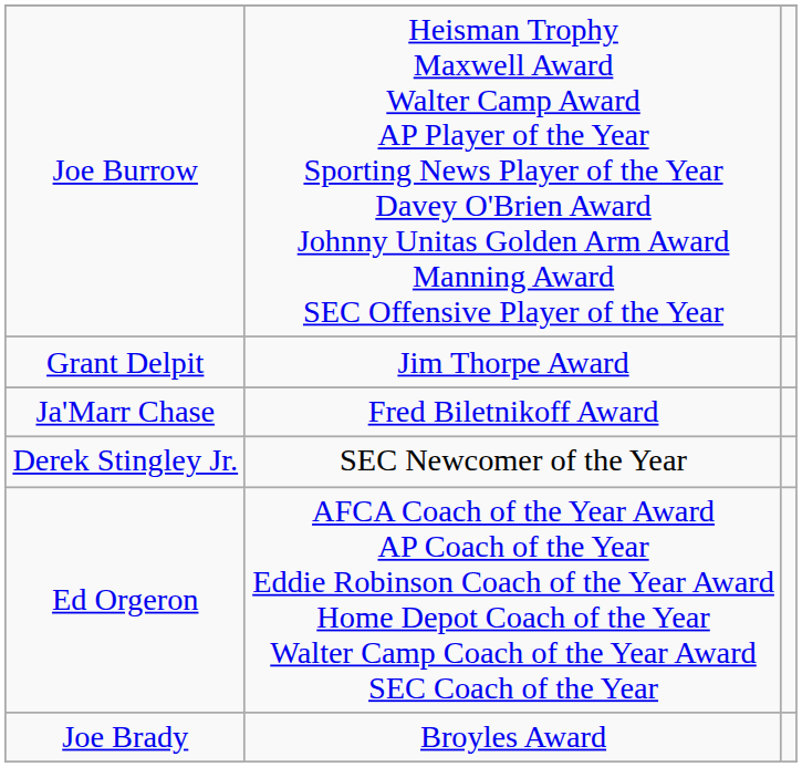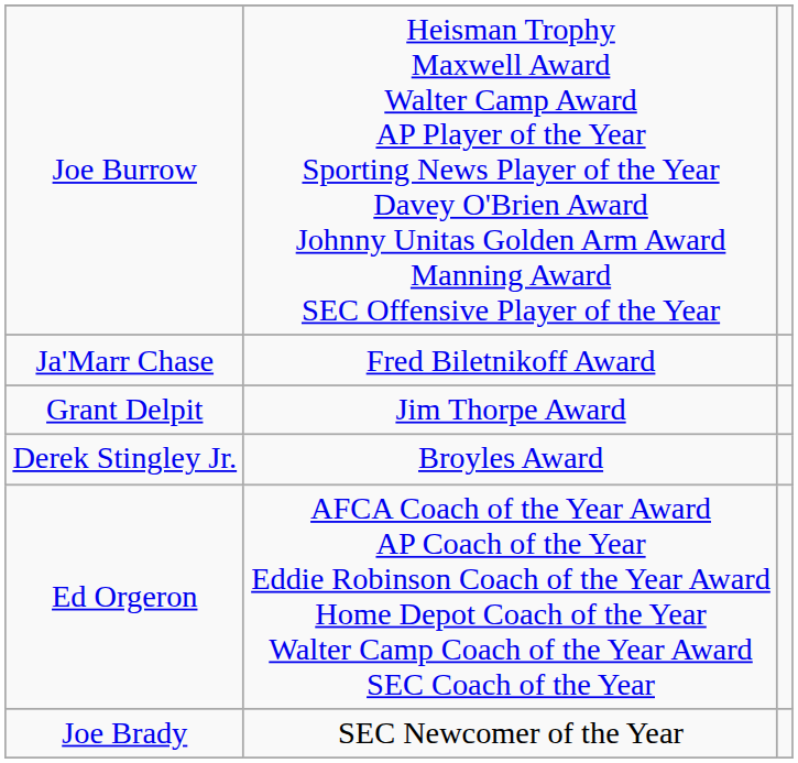rows swapped: Ja'Marr Chase <-> Grant Delpit
Derek Stingley Jr. | column 2: SEC Newcomer of the Year -> Broyles Award
Joe Brady | column 2: Broyles Award -> SEC Newcomer of the Year
